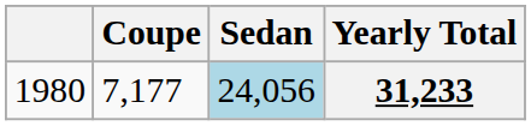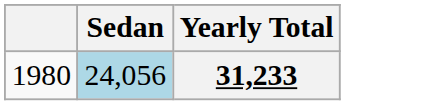- column: Coupe | 7,177
